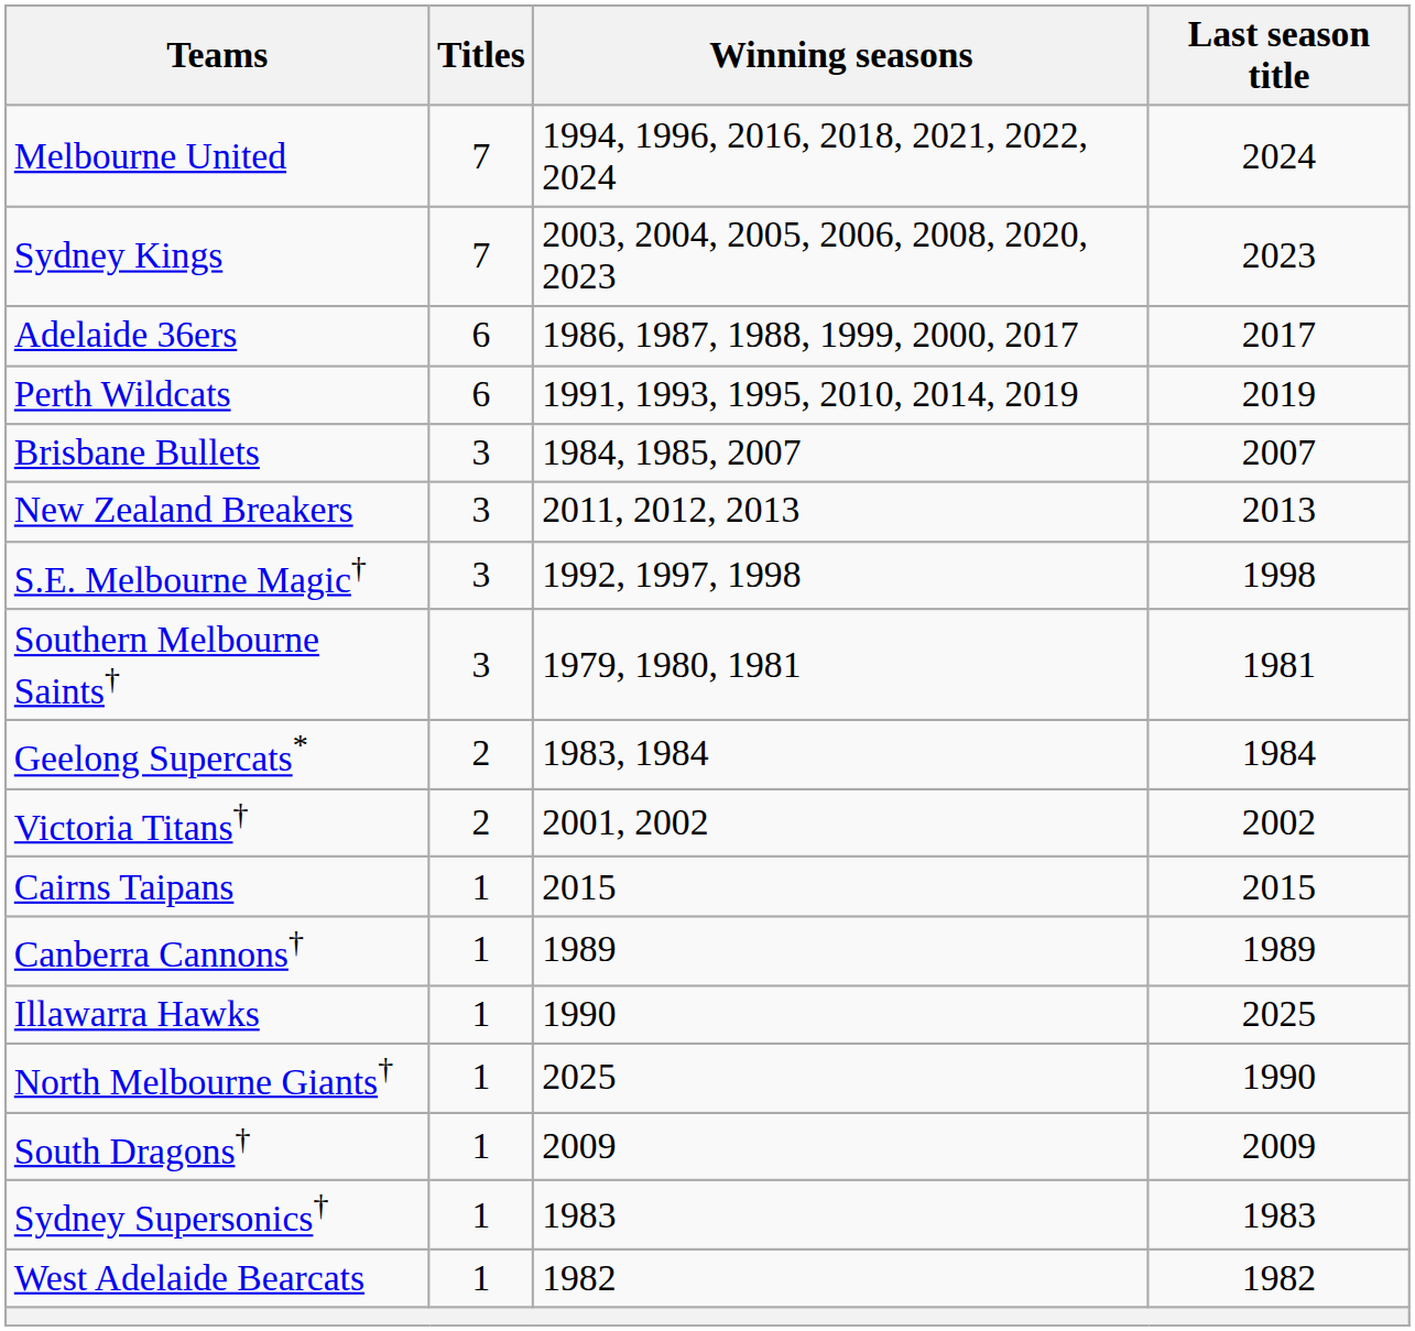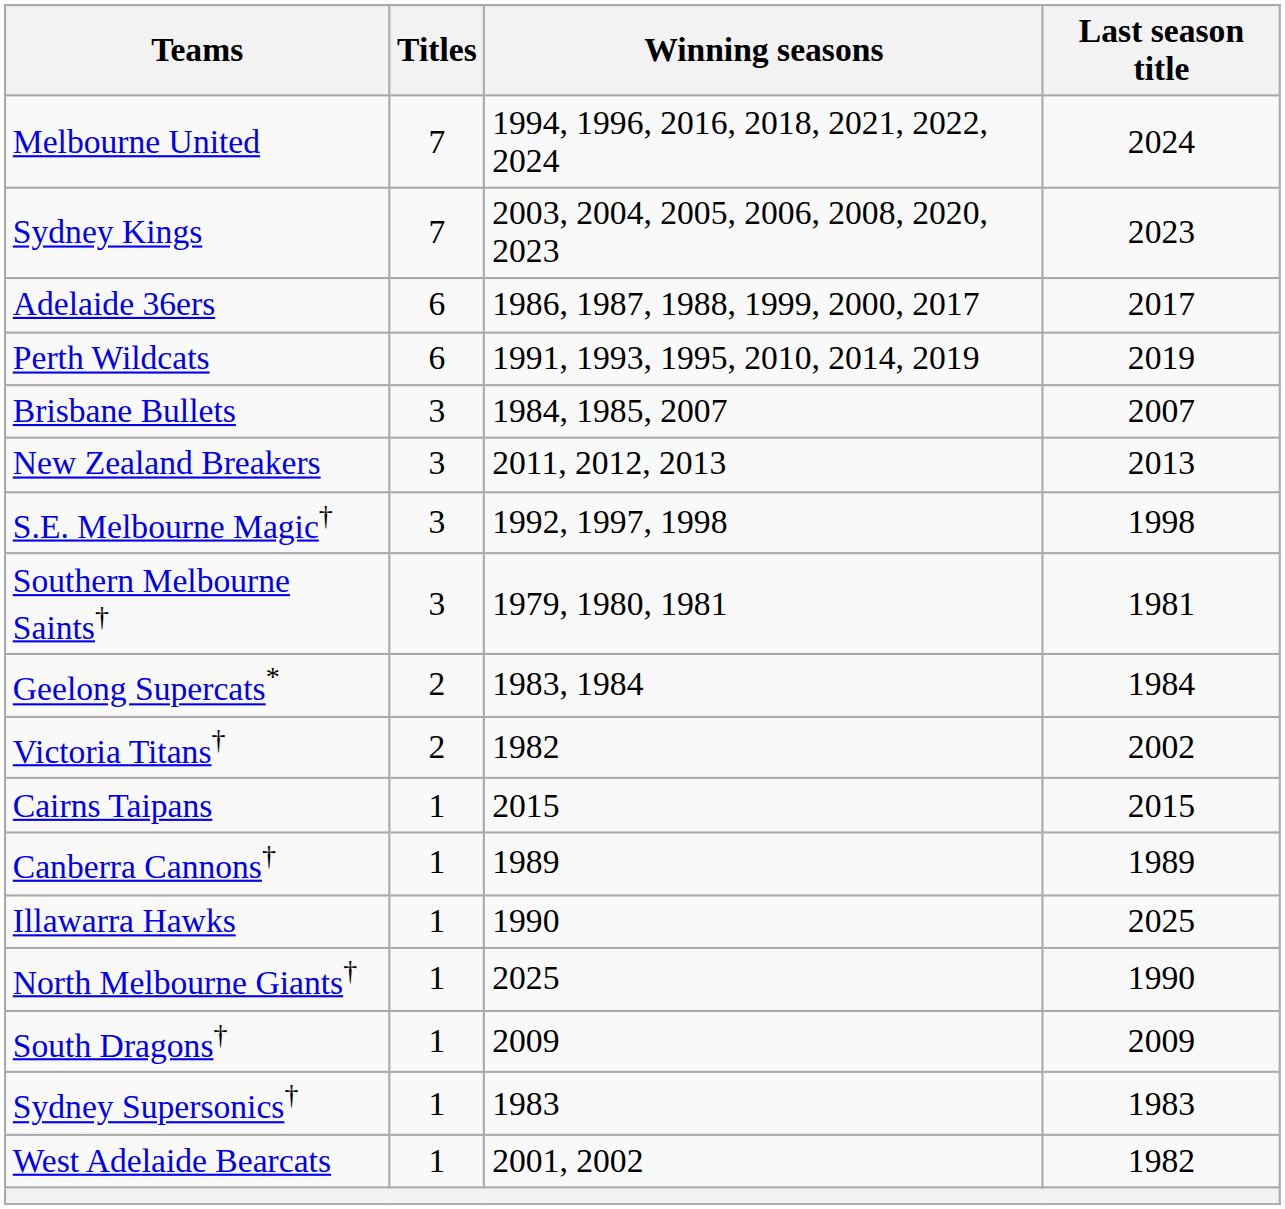Victoria Titans† | Winning seasons: 2001, 2002 -> 1982
West Adelaide Bearcats | Winning seasons: 1982 -> 2001, 2002
